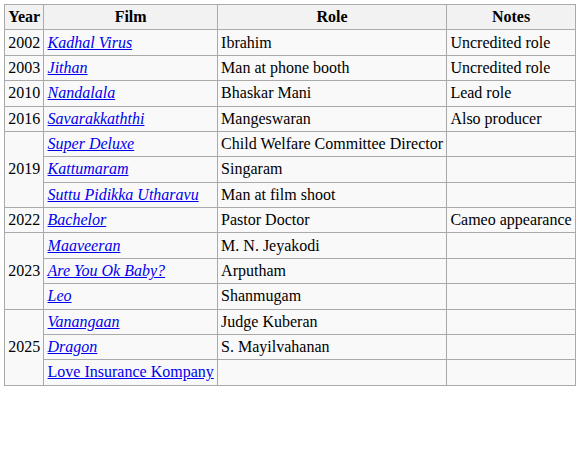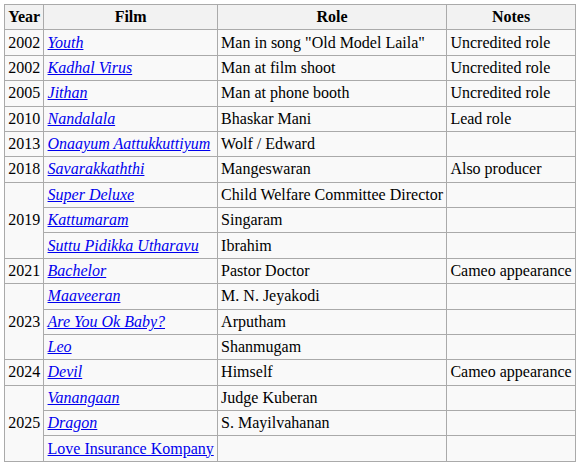+ row: 2002 | Youth | Man in song "Old Model Laila" | Uncredited role
Kadhal Virus | Role: Ibrahim -> Man at film shoot
Jithan | Year: 2003 -> 2005
+ row: 2013 | Onaayum Aattukkuttiyum | Wolf / Edward
Savarakkaththi | Year: 2016 -> 2018
Suttu Pidikka Utharavu | Role: Man at film shoot -> Ibrahim
Bachelor | Year: 2022 -> 2021
+ row: 2024 | Devil | Himself | Cameo appearance
